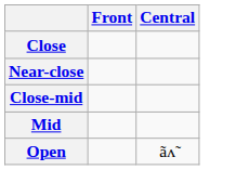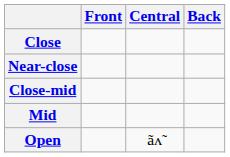+ column: Back
